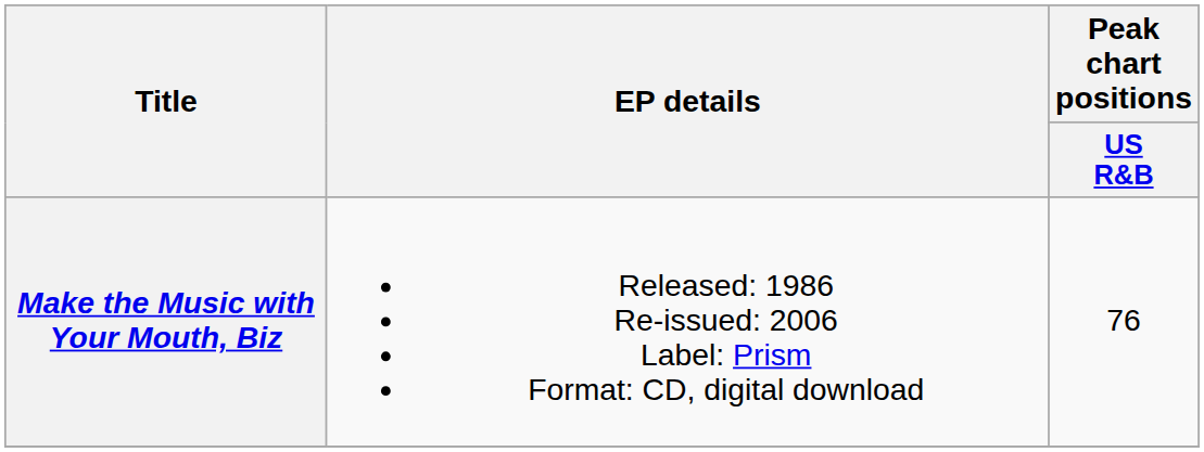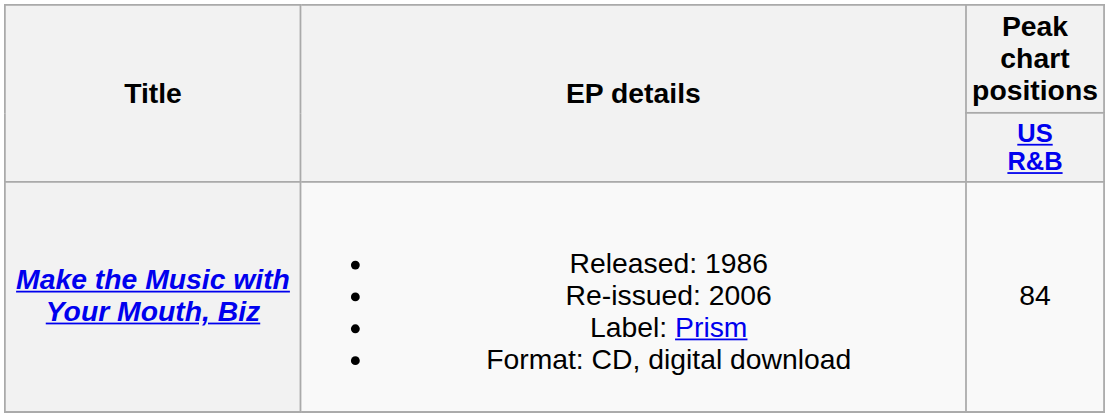Make the Music with Your Mouth, Biz | Peak chart positions / US R&B: 76 -> 84
